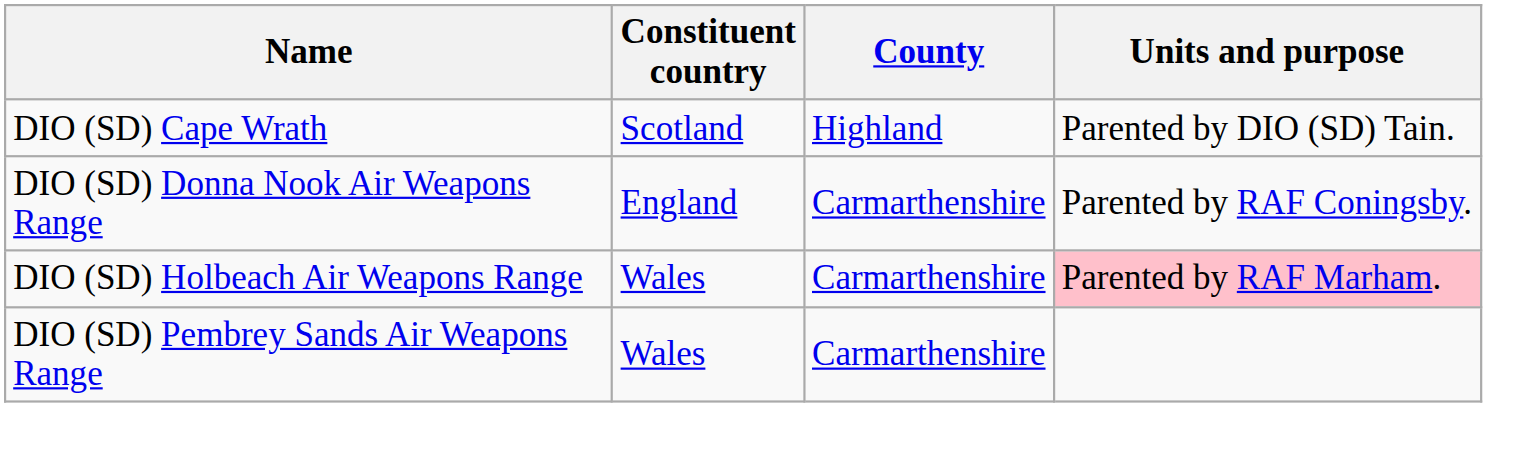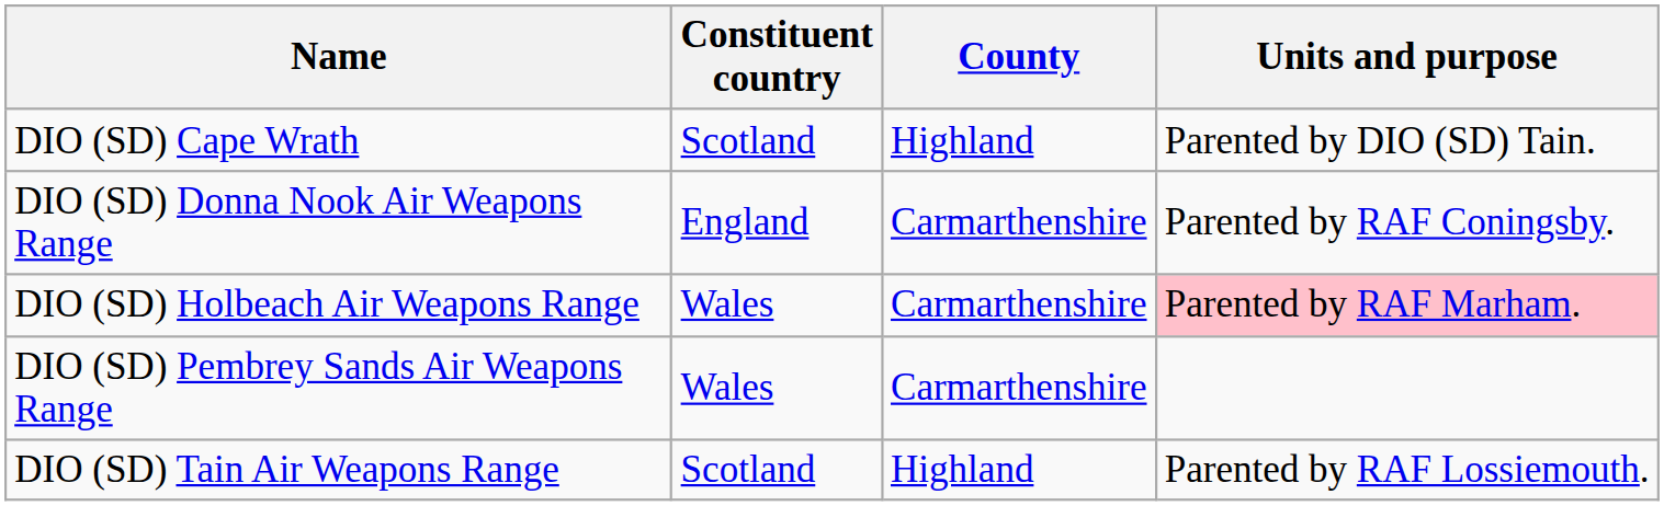+ row: DIO (SD) Tain Air Weapons Range | Scotland | Highland | Parented by RAF Lossiemouth.
